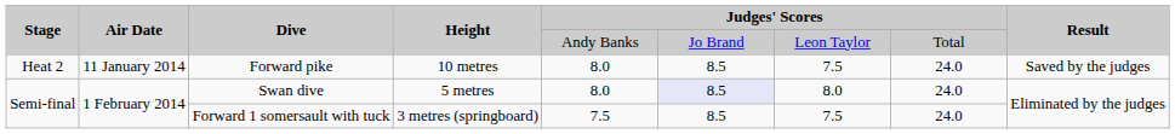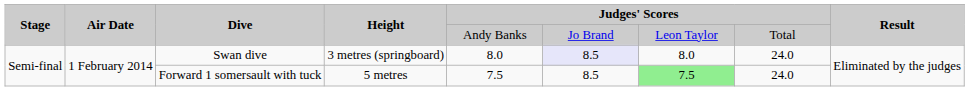- row: Heat 2 | 11 January 2014 | Forward pike | 10 metres | 8.0 | 8.5 | 7.5 | 24.0 | Saved by the judges
Swan dive | Height: 5 metres -> 3 metres (springboard)
Forward 1 somersault with tuck | Height: 3 metres (springboard) -> 5 metres
Forward 1 somersault with tuck | column 7: no background -> lightgreen background
